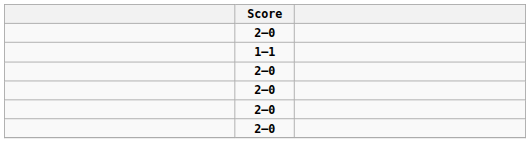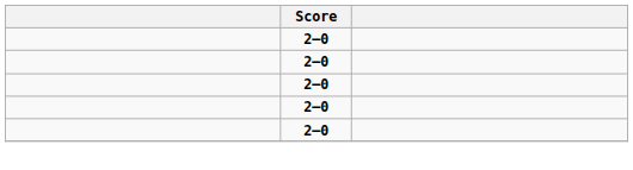- row: 1–1
